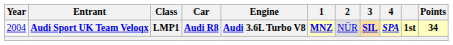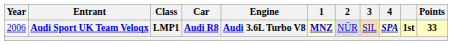Audi Sport UK Team Veloqx | Year: 2004 -> 2006
Audi Sport UK Team Veloqx | 3: bold -> normal
Audi Sport UK Team Veloqx | Points: 34 -> 33
